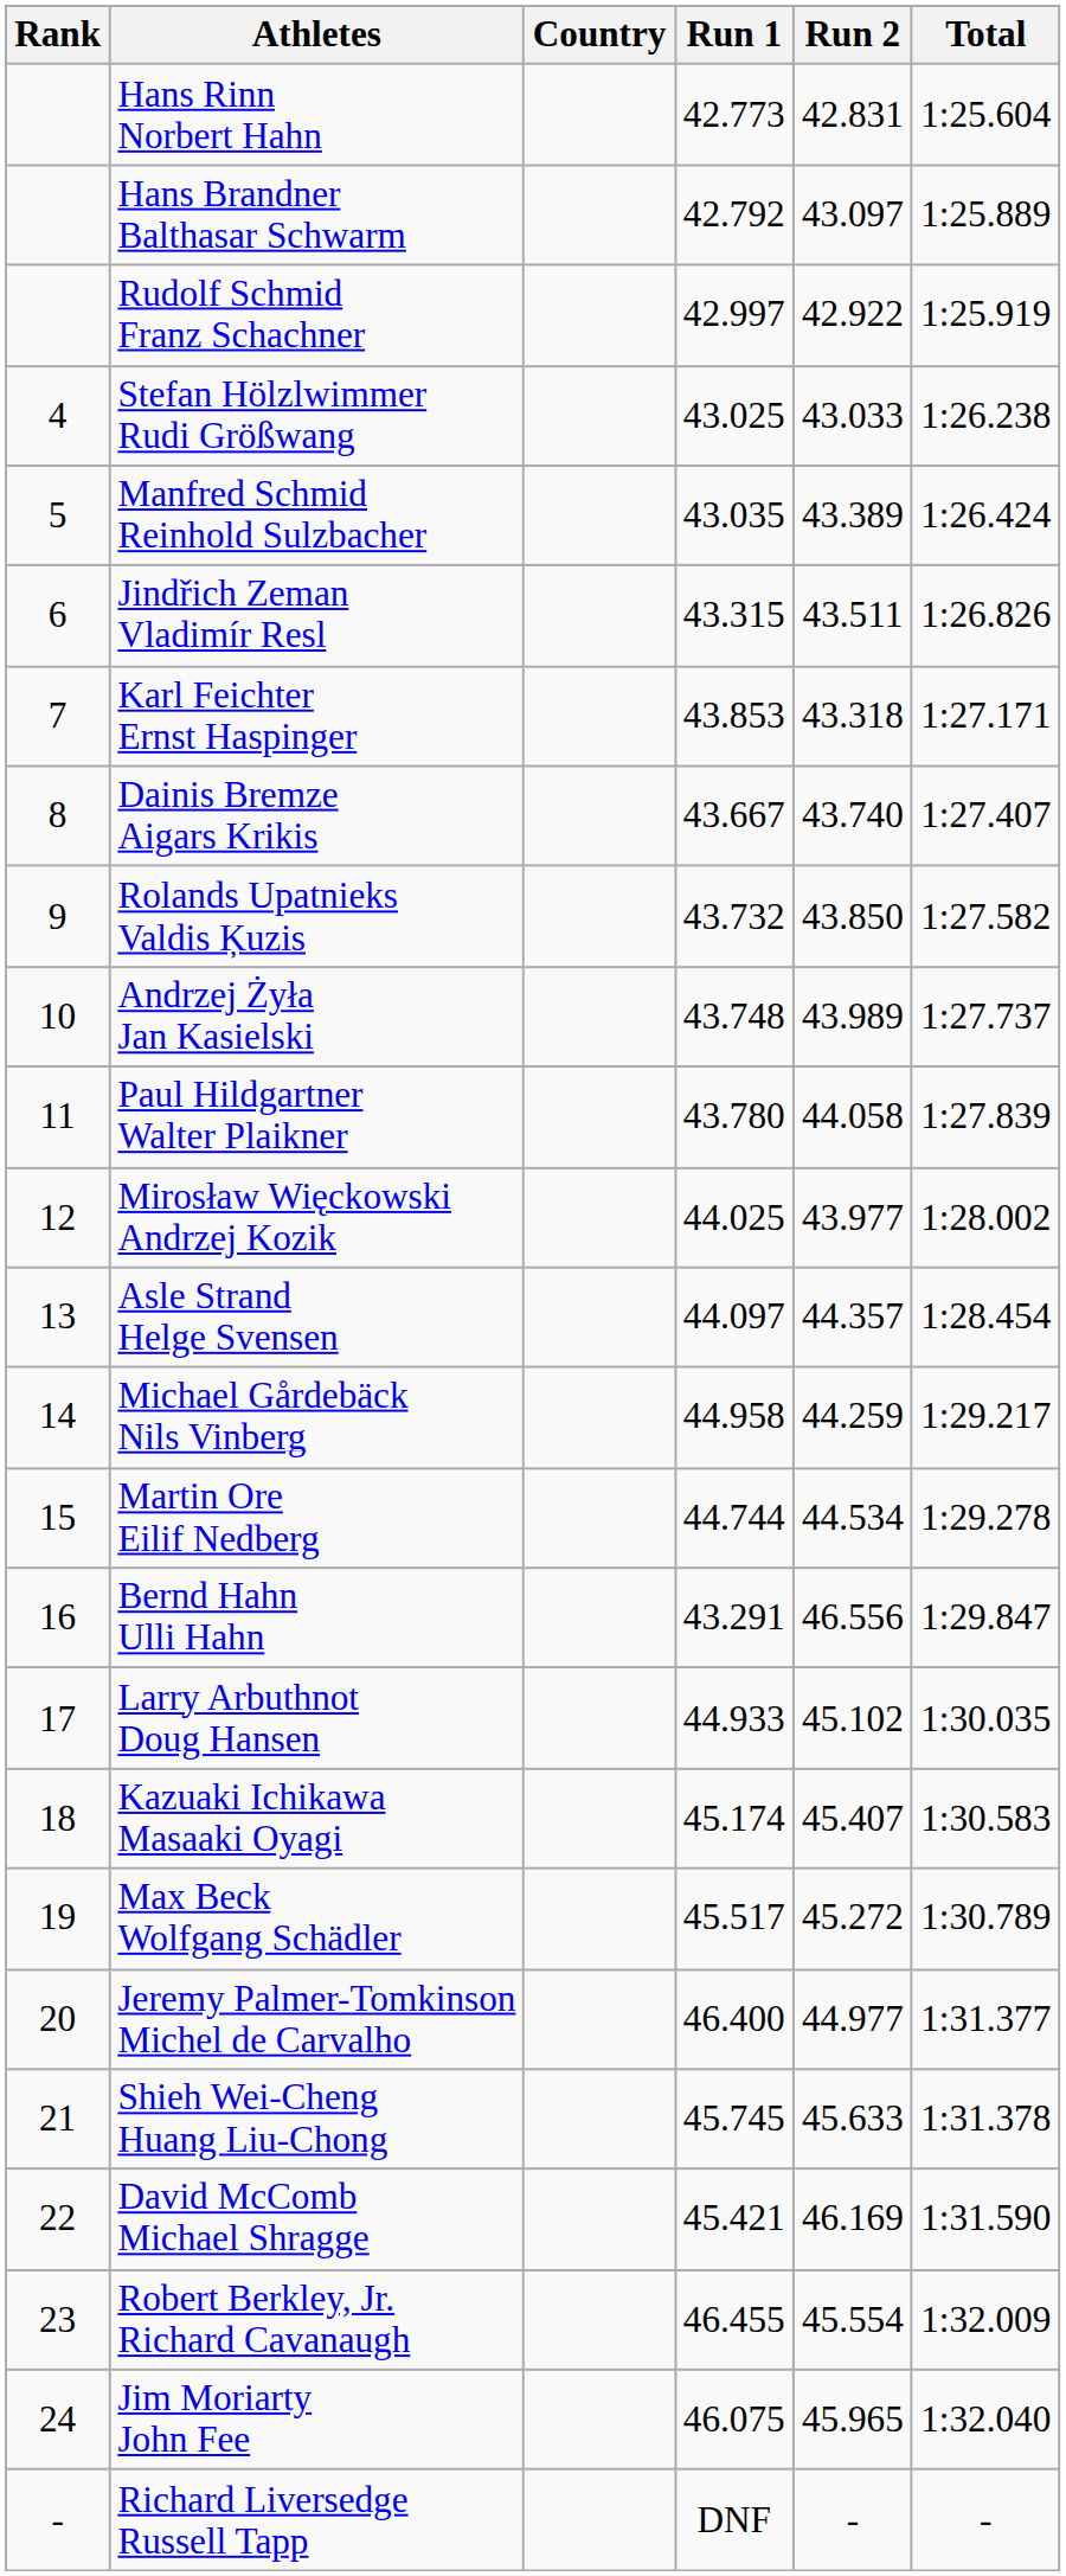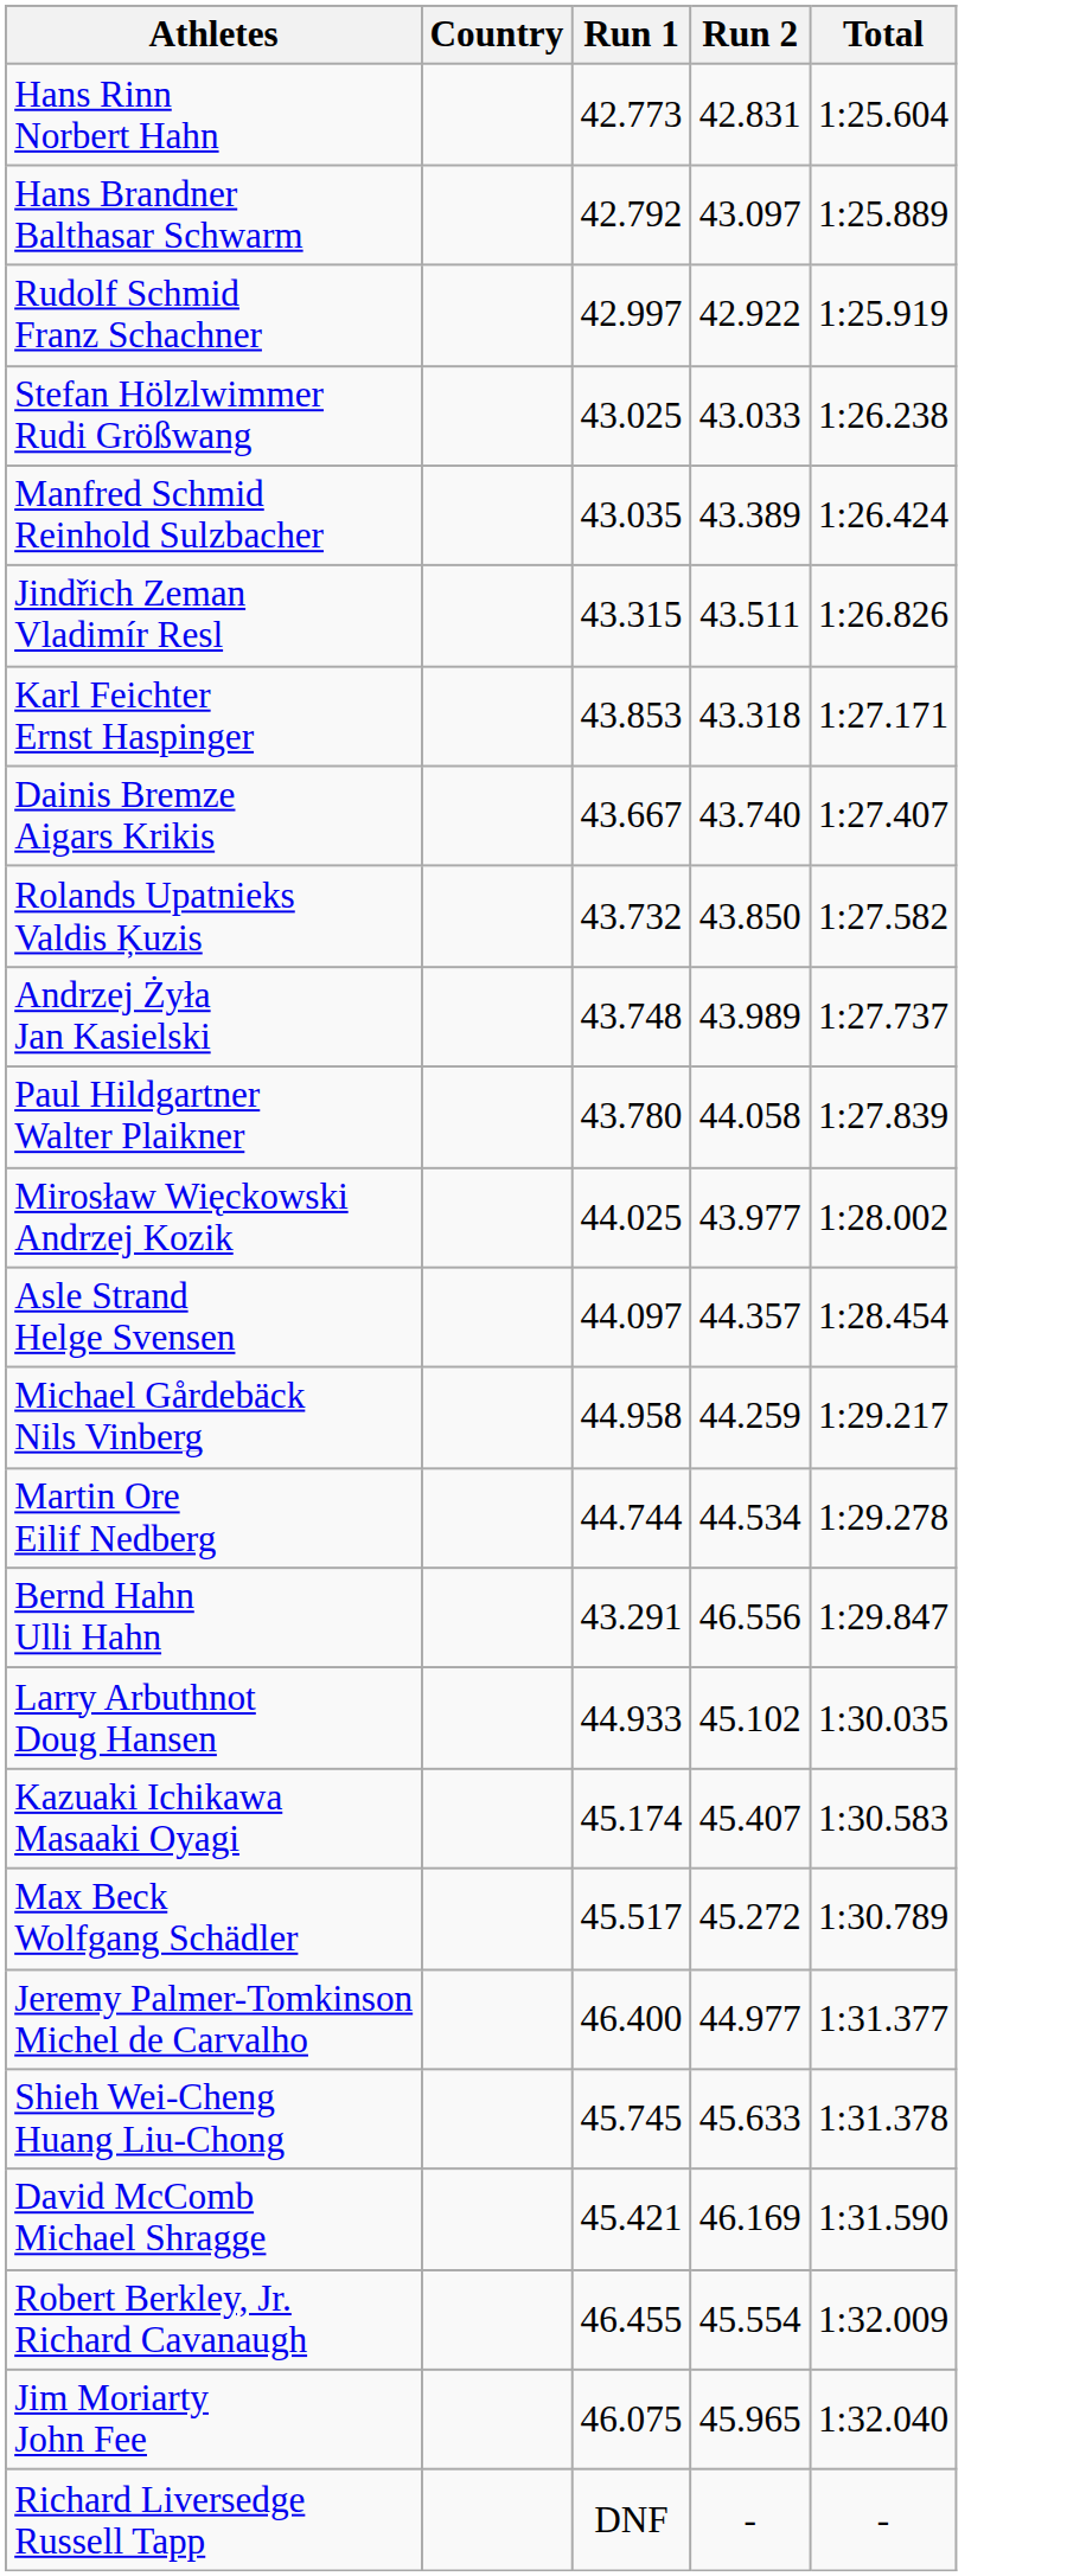- column: Rank | 4 | 5 | 6 | 7 | 8 | 9 | 10 | 11 | 12 | 13 | 14 | 15 | 16 | 17 | 18 | 19 | 20 | 21 | 22 | 23 | 24 | -
